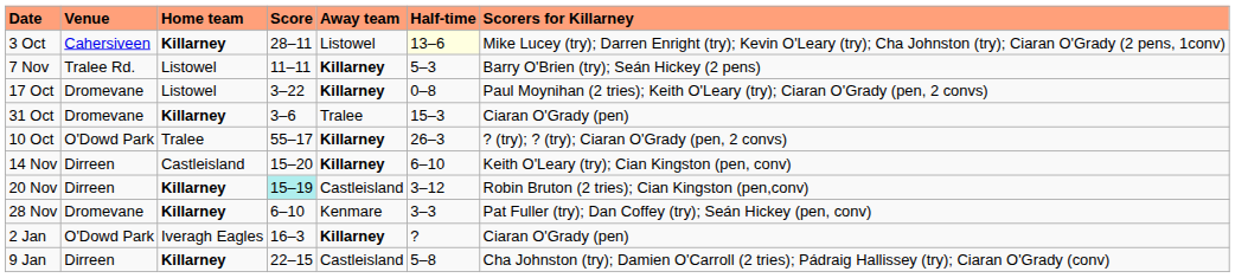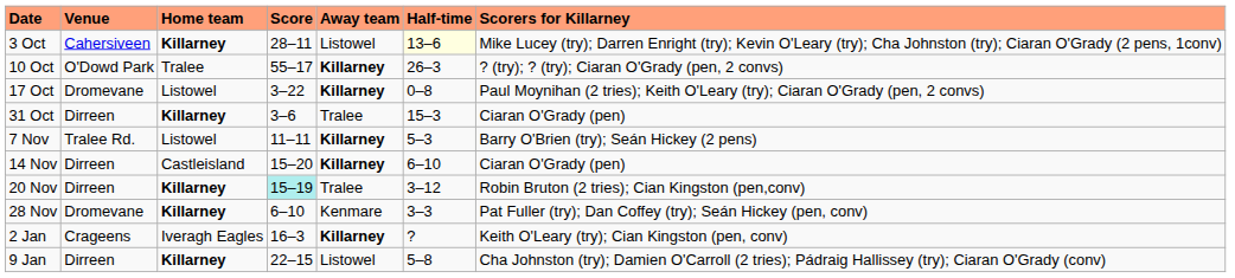rows swapped: 10 Oct <-> 7 Nov
31 Oct | Venue: Dromevane -> Dirreen
14 Nov | Scorers for Killarney: Keith O'Leary (try); Cian Kingston (pen, conv) -> Ciaran O'Grady (pen)
20 Nov | Away team: Castleisland -> Tralee
2 Jan | Venue: O'Dowd Park -> Crageens
2 Jan | Scorers for Killarney: Ciaran O'Grady (pen) -> Keith O'Leary (try); Cian Kingston (pen, conv)
9 Jan | Away team: Castleisland -> Listowel
